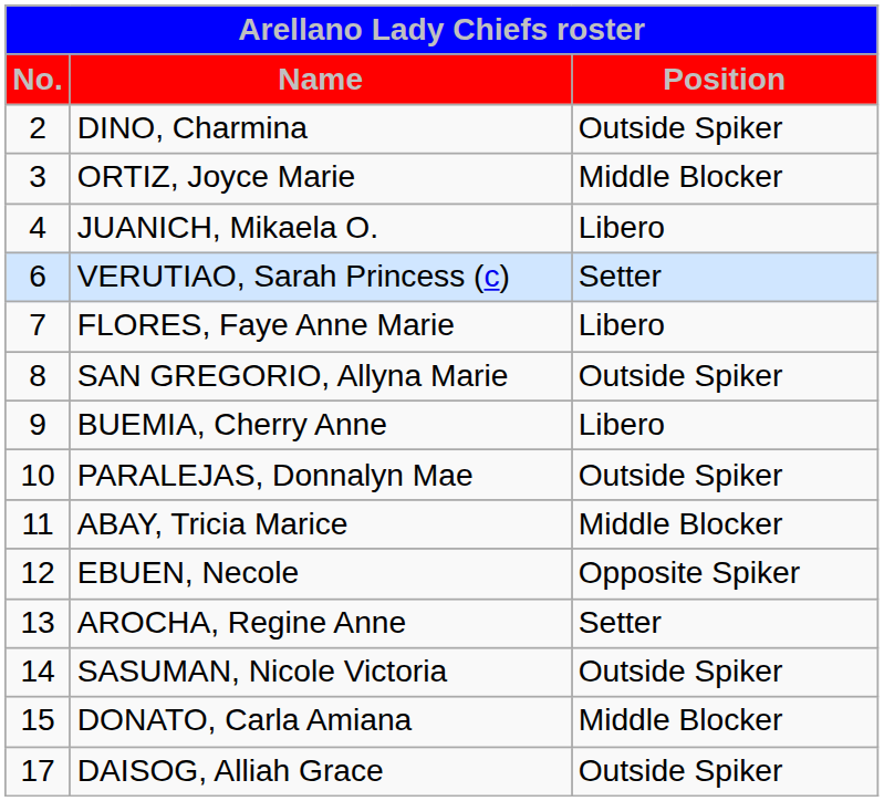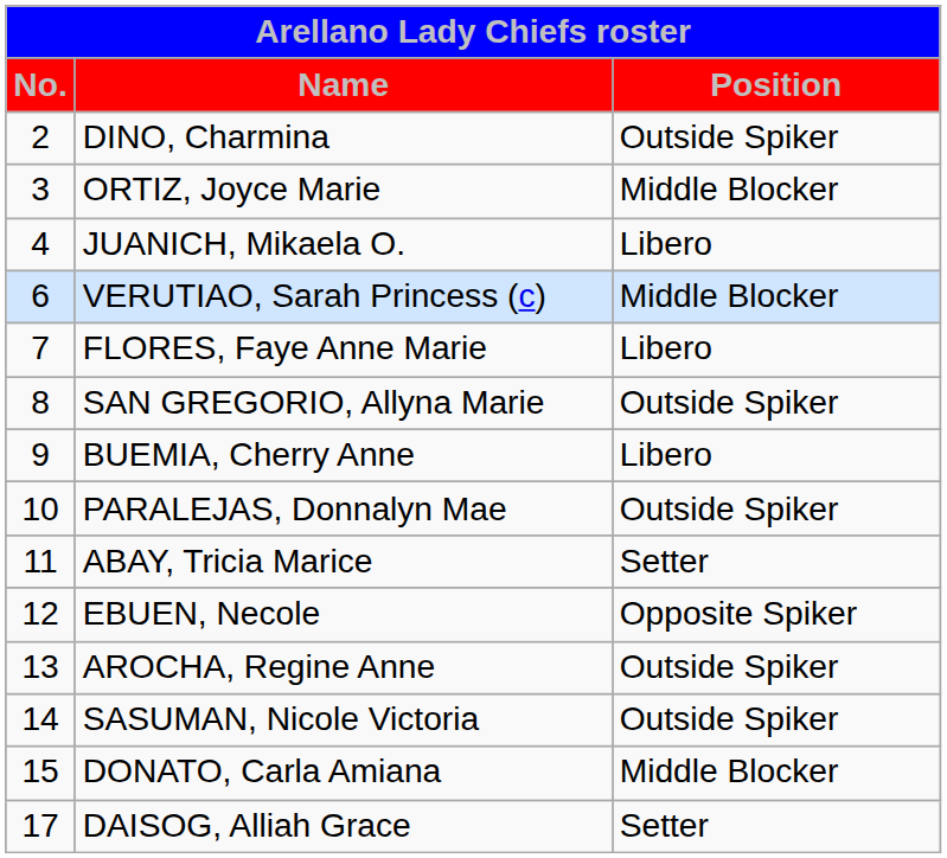VERUTIAO, Sarah Princess (c) | Position: Setter -> Middle Blocker
ABAY, Tricia Marice | Position: Middle Blocker -> Setter
AROCHA, Regine Anne | Position: Setter -> Outside Spiker
DAISOG, Alliah Grace | Position: Outside Spiker -> Setter
